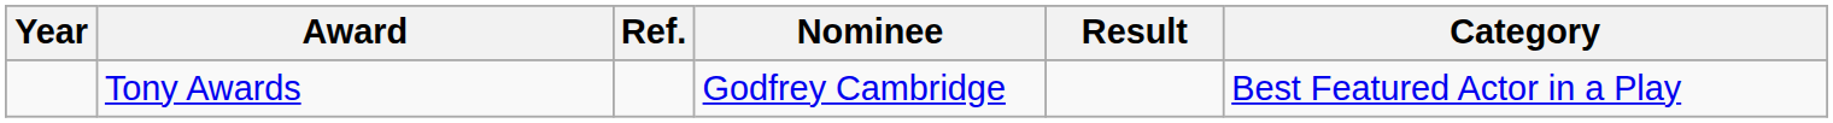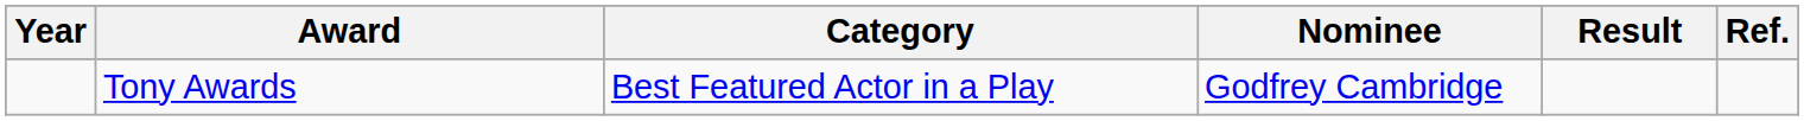columns swapped: Category <-> Ref.
